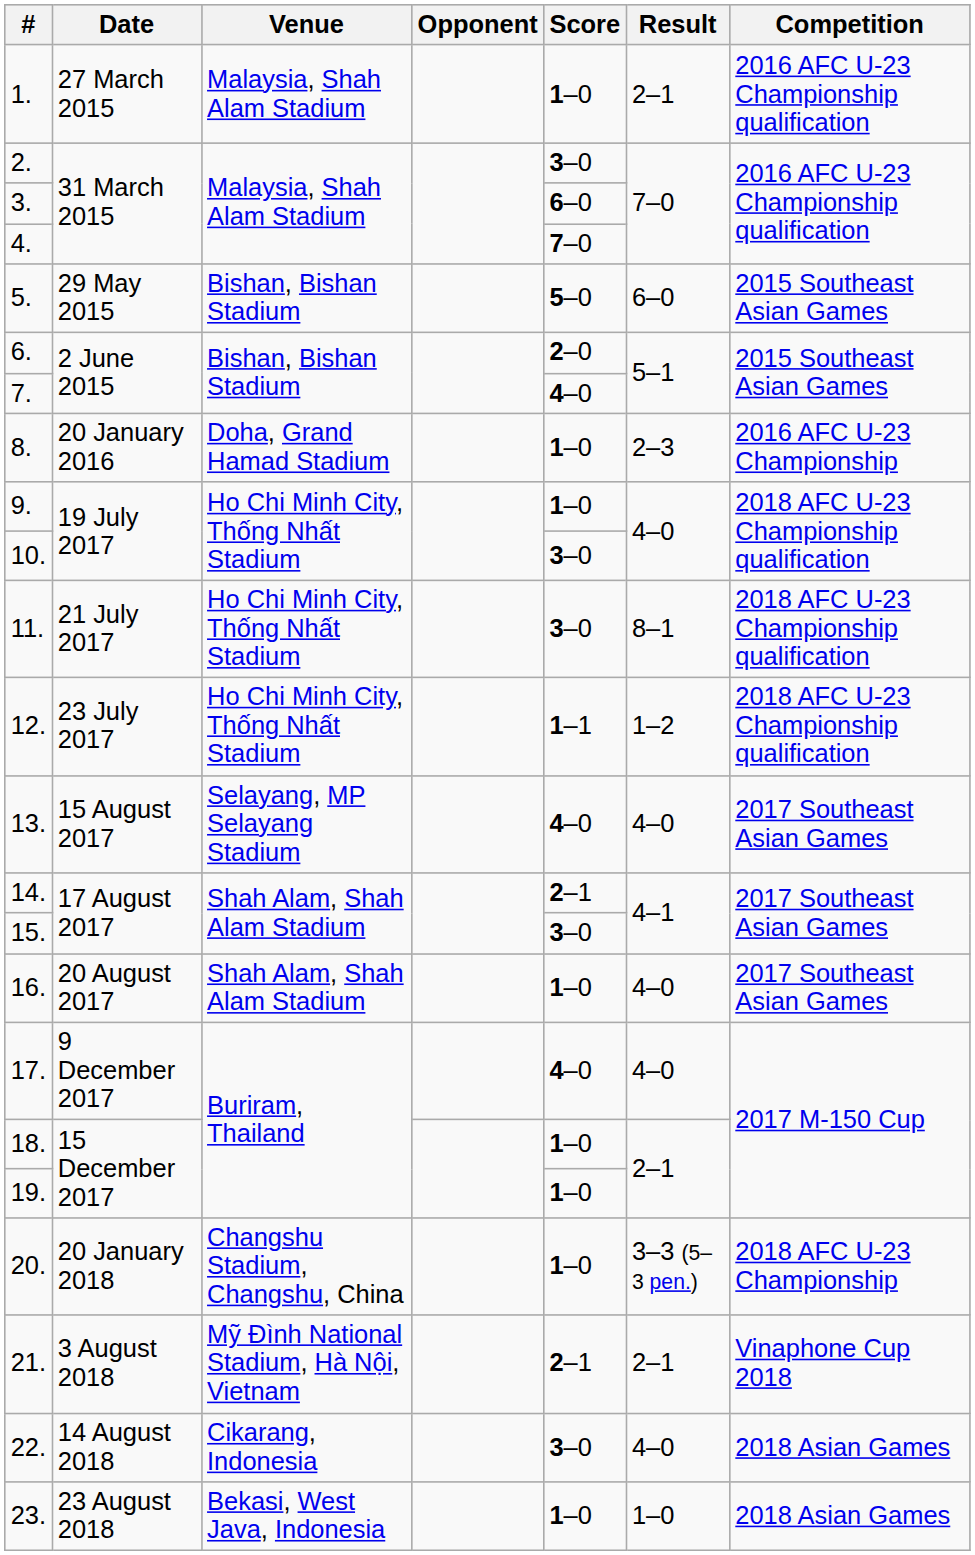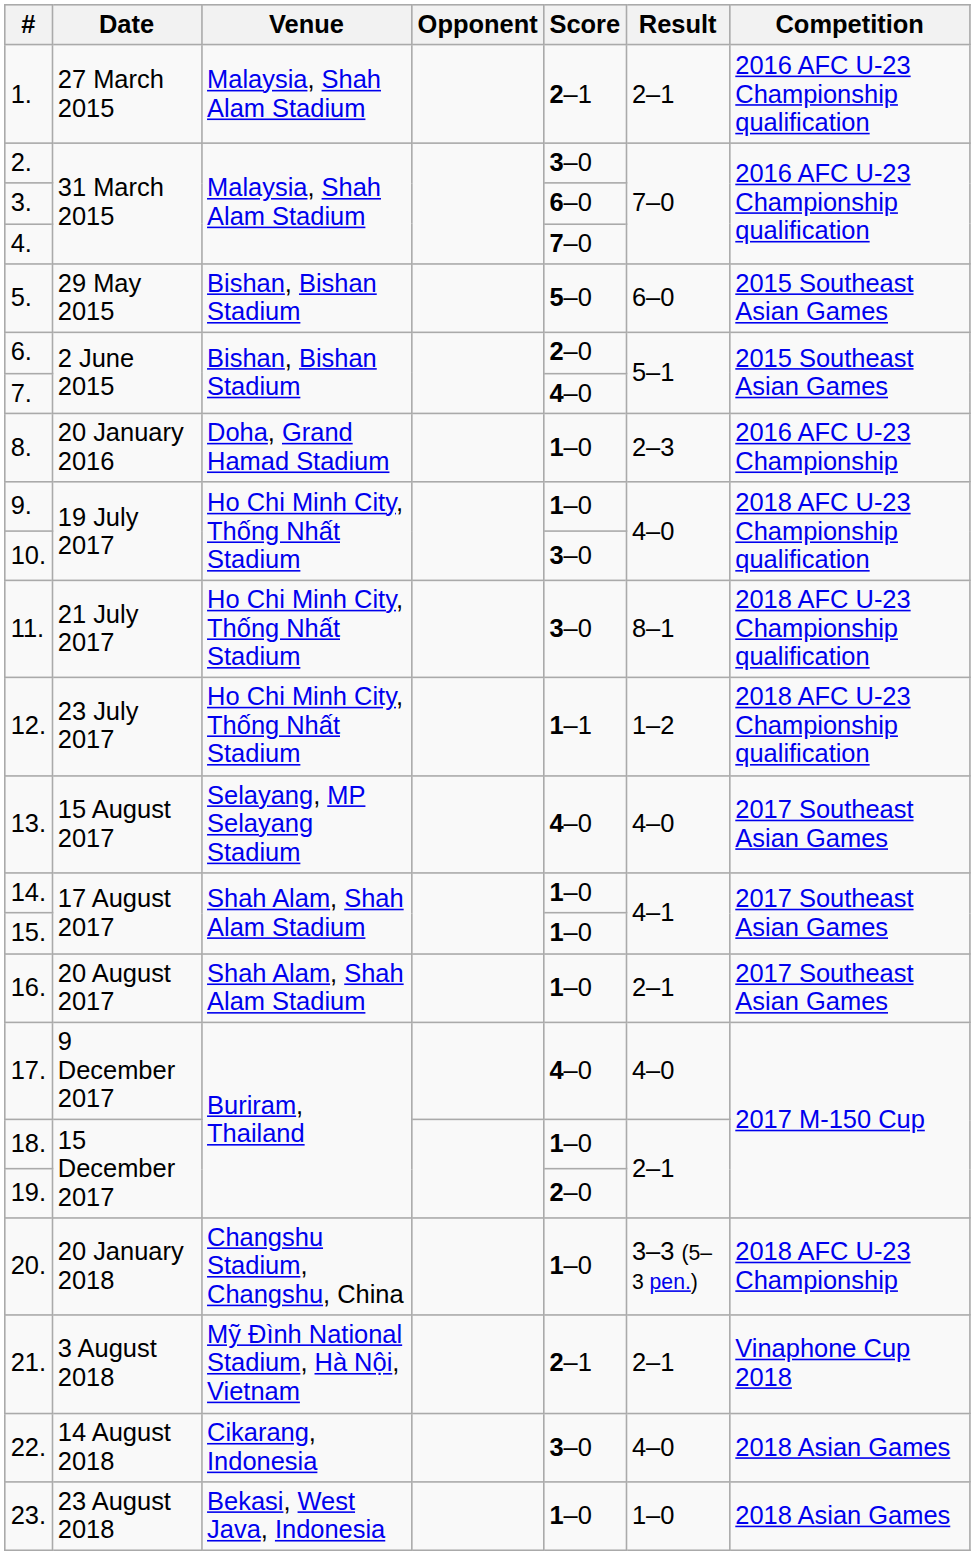1. | Score: 1–0 -> 2–1
14. | Score: 2–1 -> 1–0
15. | Score: 3–0 -> 1–0
16. | Result: 4–0 -> 2–1
19. | Score: 1–0 -> 2–0
